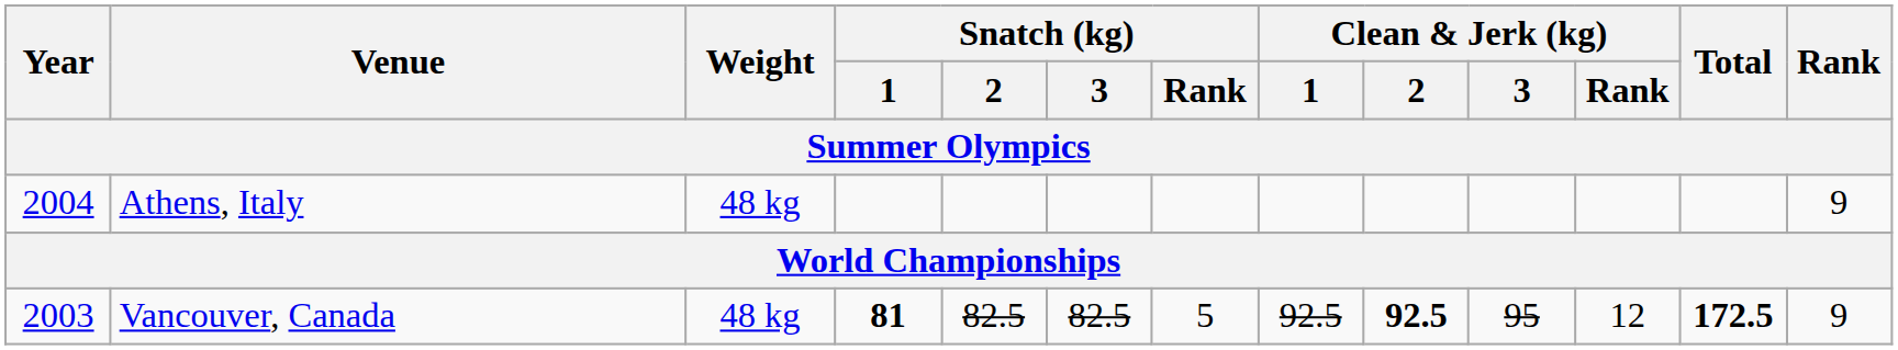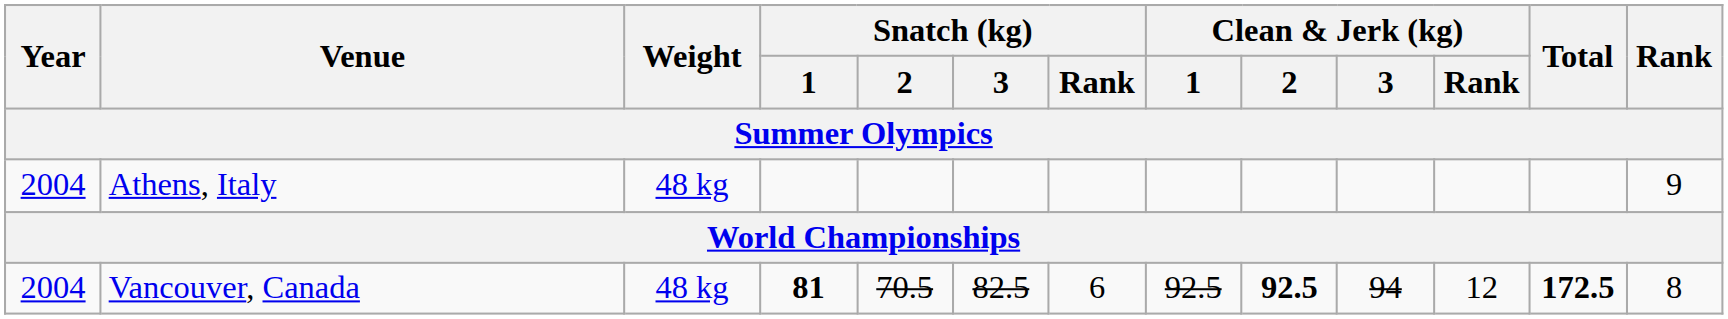Vancouver, Canada | Year: 2003 -> 2004
Vancouver, Canada | Snatch (kg) / 2: 82.5 -> 70.5
Vancouver, Canada | Snatch (kg) / Rank: 5 -> 6
Vancouver, Canada | Clean & Jerk (kg) / 3: 95 -> 94
Vancouver, Canada | Rank: 9 -> 8
